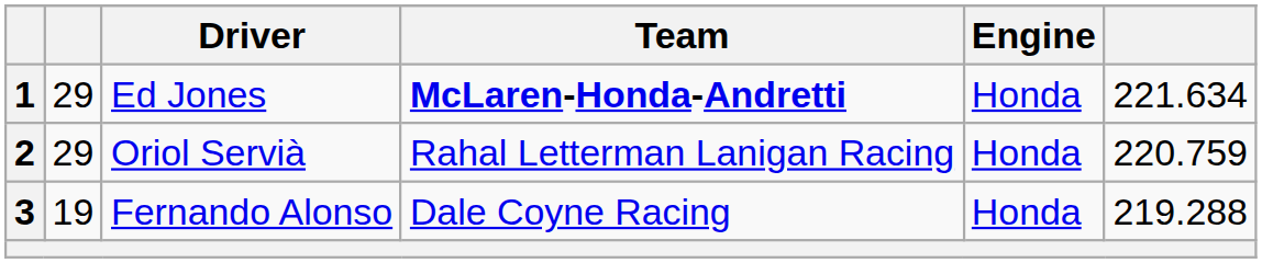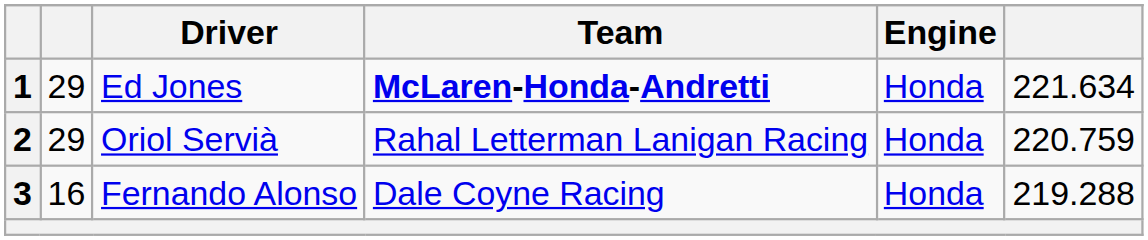3 | column 2: 19 -> 16
